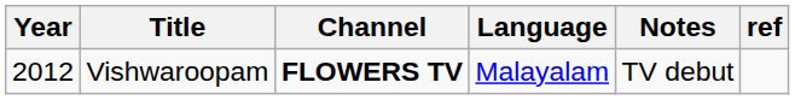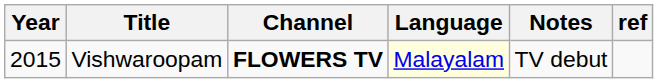Vishwaroopam | Year: 2012 -> 2015
Vishwaroopam | Language: no background -> lightyellow background
